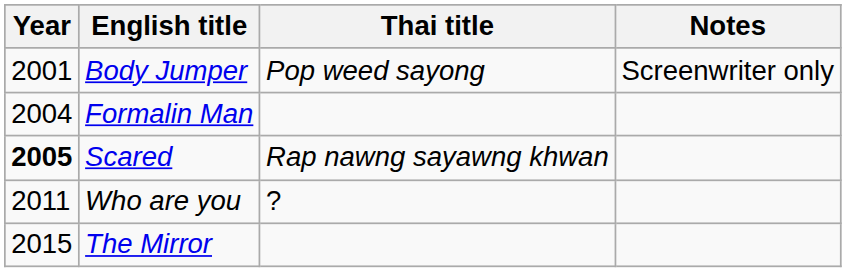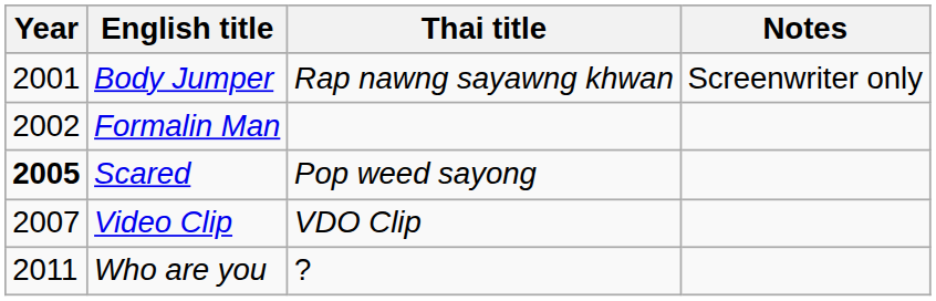Body Jumper | Thai title: Pop weed sayong -> Rap nawng sayawng khwan
Formalin Man | Year: 2004 -> 2002
Scared | Thai title: Rap nawng sayawng khwan -> Pop weed sayong
+ row: 2007 | Video Clip | VDO Clip
- row: 2015 | The Mirror
